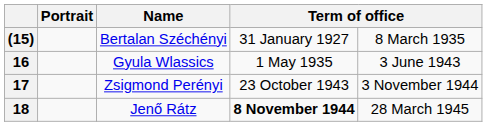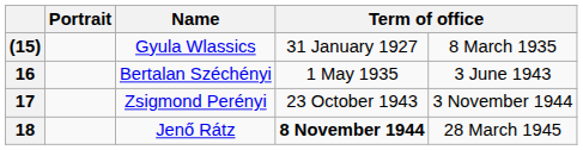(15) | Name: Bertalan Széchényi -> Gyula Wlassics
16 | Name: Gyula Wlassics -> Bertalan Széchényi
